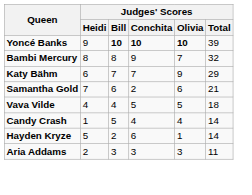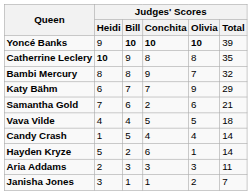+ row: Catherrine Leclery | 10 | 9 | 8 | 8 | 35
+ row: Janisha Jones | 3 | 1 | 1 | 2 | 7
